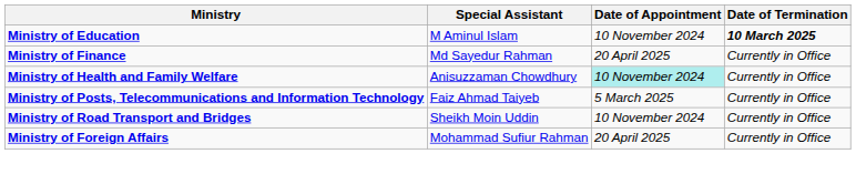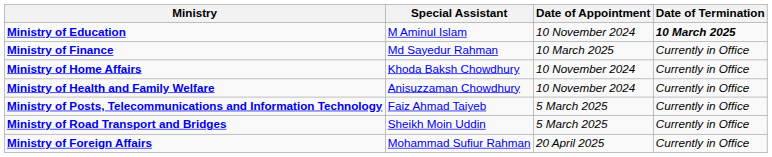Ministry of Finance | Date of Appointment: 20 April 2025 -> 10 March 2025
+ row: Ministry of Home Affairs | Khoda Baksh Chowdhury | 10 November 2024 | Currently in Office
Ministry of Health and Family Welfare | Date of Appointment: paleturquoise background -> no background
Ministry of Road Transport and Bridges | Date of Appointment: 10 November 2024 -> 5 March 2025
